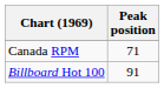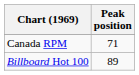Billboard Hot 100 | Peak position: 91 -> 89
